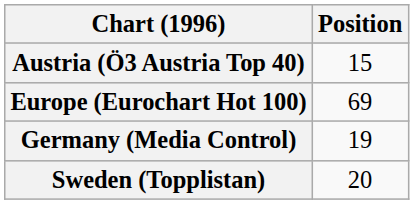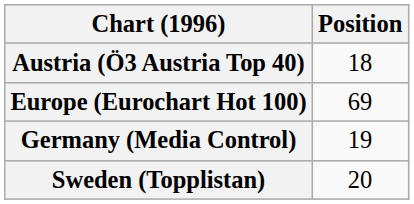Austria (Ö3 Austria Top 40) | Position: 15 -> 18
